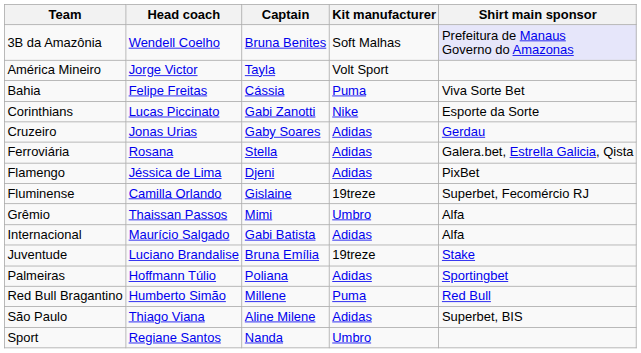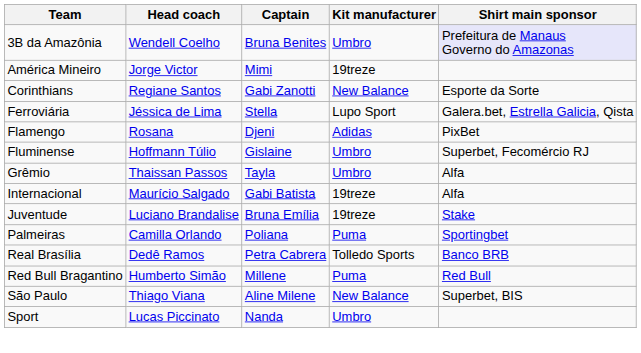3B da Amazônia | Kit manufacturer: Soft Malhas -> Umbro
América Mineiro | Captain: Tayla -> Mimi
América Mineiro | Kit manufacturer: Volt Sport -> 19treze
- row: Bahia | Felipe Freitas | Cássia | Puma | Viva Sorte Bet
Corinthians | Head coach: Lucas Piccinato -> Regiane Santos
Corinthians | Kit manufacturer: Nike -> New Balance
- row: Cruzeiro | Jonas Urias | Gaby Soares | Adidas | Gerdau
Ferroviária | Head coach: Rosana -> Jéssica de Lima
Ferroviária | Kit manufacturer: Adidas -> Lupo Sport
Flamengo | Head coach: Jéssica de Lima -> Rosana
Fluminense | Head coach: Camilla Orlando -> Hoffmann Túlio
Fluminense | Kit manufacturer: 19treze -> Umbro
Grêmio | Captain: Mimi -> Tayla
Internacional | Kit manufacturer: Adidas -> 19treze
Palmeiras | Head coach: Hoffmann Túlio -> Camilla Orlando
Palmeiras | Kit manufacturer: Adidas -> Puma
+ row: Real Brasília | Dedê Ramos | Petra Cabrera | Tolledo Sports | Banco BRB
São Paulo | Kit manufacturer: Adidas -> New Balance
Sport | Head coach: Regiane Santos -> Lucas Piccinato
